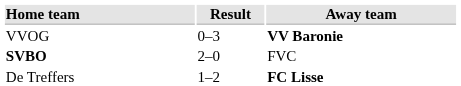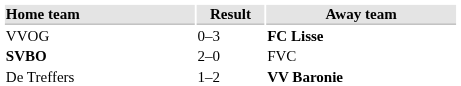VVOG | Away team: VV Baronie -> FC Lisse
De Treffers | Away team: FC Lisse -> VV Baronie
